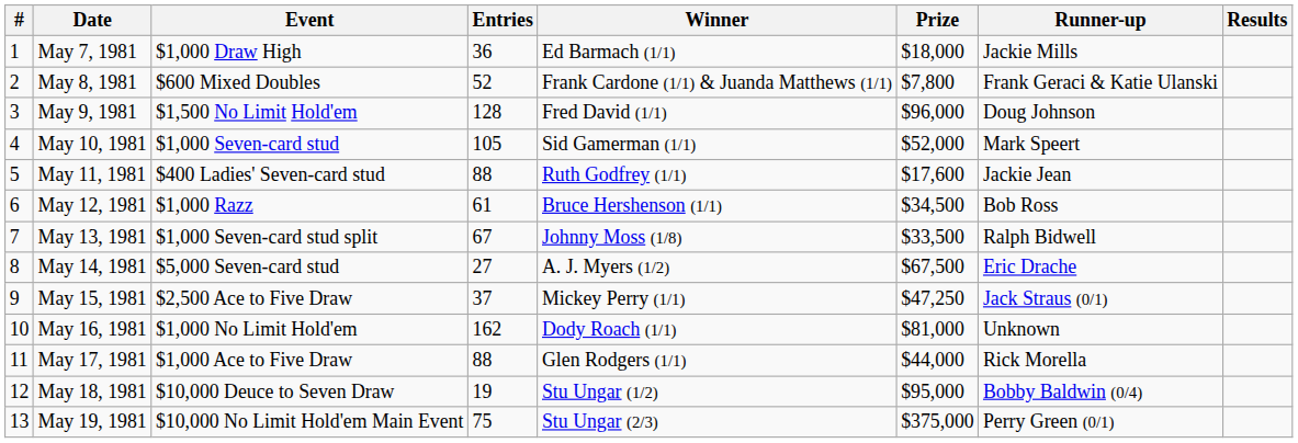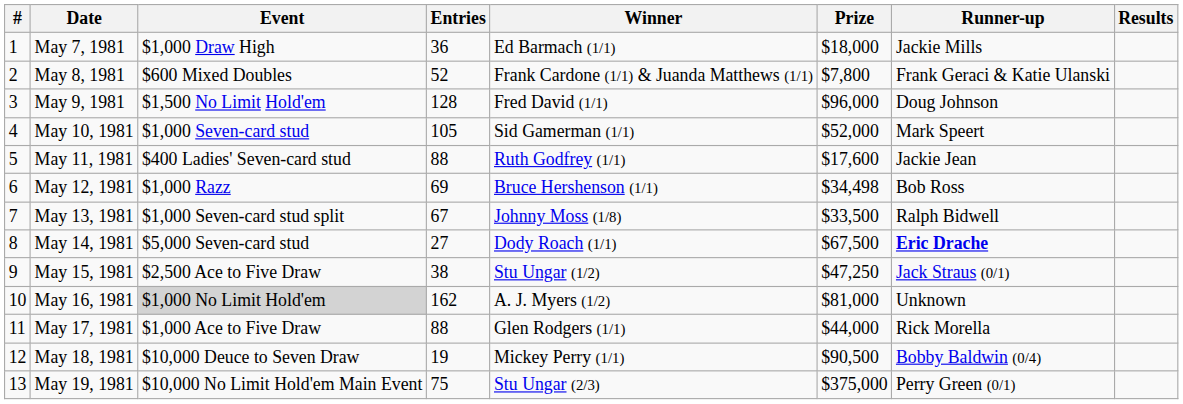May 12, 1981 | Entries: 61 -> 69
May 12, 1981 | Prize: $34,500 -> $34,498
May 14, 1981 | Winner: A. J. Myers (1/2) -> Dody Roach (1/1)
May 14, 1981 | Runner-up: normal -> bold
May 15, 1981 | Entries: 37 -> 38
May 15, 1981 | Winner: Mickey Perry (1/1) -> Stu Ungar (1/2)
May 16, 1981 | Event: no background -> lightgrey background
May 16, 1981 | Winner: Dody Roach (1/1) -> A. J. Myers (1/2)
May 18, 1981 | Winner: Stu Ungar (1/2) -> Mickey Perry (1/1)
May 18, 1981 | Prize: $95,000 -> $90,500
